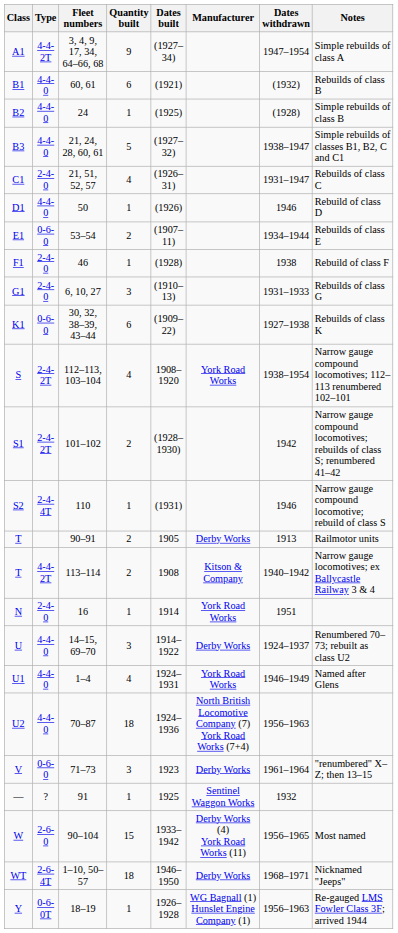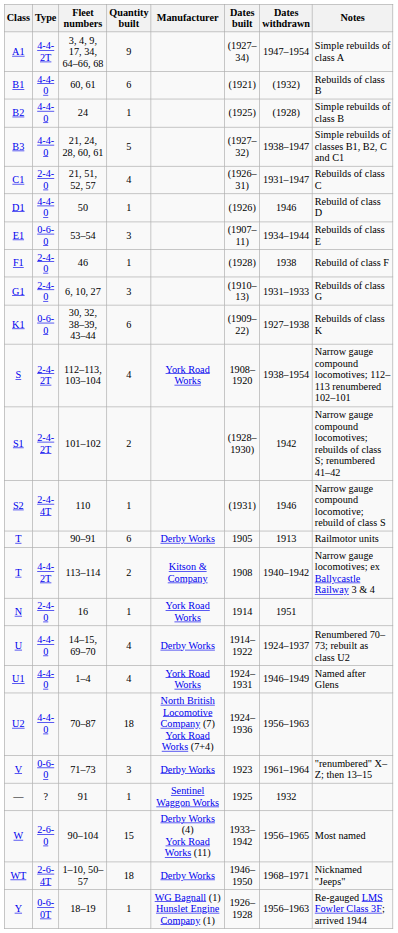columns swapped: Manufacturer <-> Dates built
53–54 | Quantity built: 2 -> 3
90–91 | Quantity built: 2 -> 6
14–15, 69–70 | Quantity built: 3 -> 4
